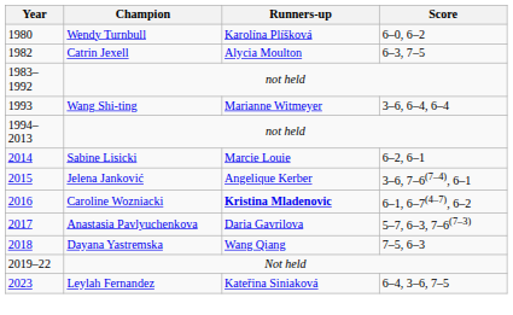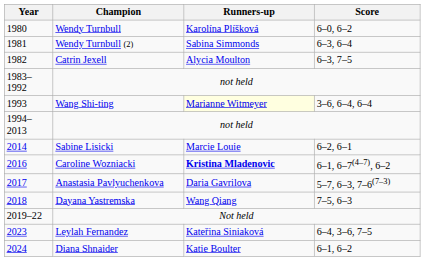+ row: 1981 | Wendy Turnbull (2) | Sabina Simmonds | 6–3, 6–4
Wang Shi-ting | Runners-up: no background -> lightyellow background
- row: 2015 | Jelena Janković | Angelique Kerber | 3–6, 7–6(7–4), 6–1
+ row: 2024 | Diana Shnaider | Katie Boulter | 6–1, 6–2
